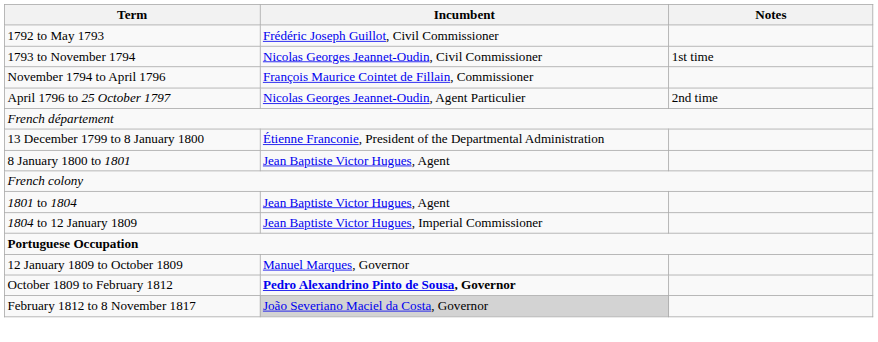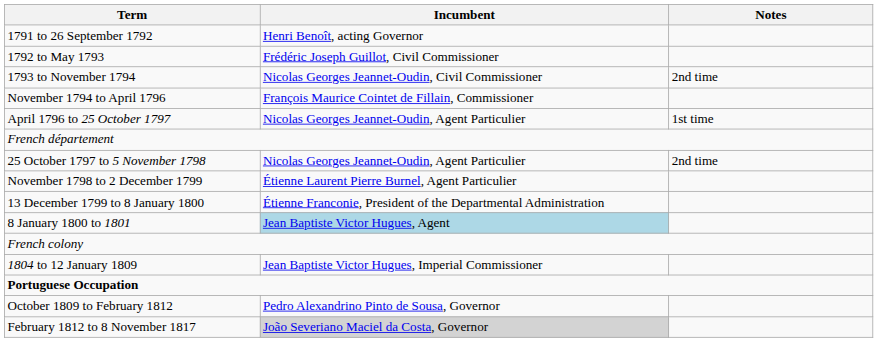+ row: 1791 to 26 September 1792 | Henri Benoît, acting Governor
1793 to November 1794 | Notes: 1st time -> 2nd time
April 1796 to 25 October 1797 | Notes: 2nd time -> 1st time
+ row: 25 October 1797 to 5 November 1798 | Nicolas Georges Jeannet-Oudin, Agent Particulier | 2nd time
+ row: November 1798 to 2 December 1799 | Étienne Laurent Pierre Burnel, Agent Particulier
8 January 1800 to 1801 | Incumbent: no background -> lightblue background
- row: 1801 to 1804 | Jean Baptiste Victor Hugues, Agent
- row: 12 January 1809 to October 1809 | Manuel Marques, Governor
October 1809 to February 1812 | Incumbent: bold -> normal
